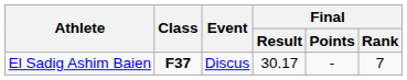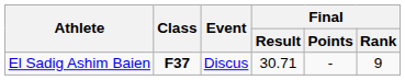El Sadig Ashim Baien | Final / Result: 30.17 -> 30.71
El Sadig Ashim Baien | Final / Rank: 7 -> 9
